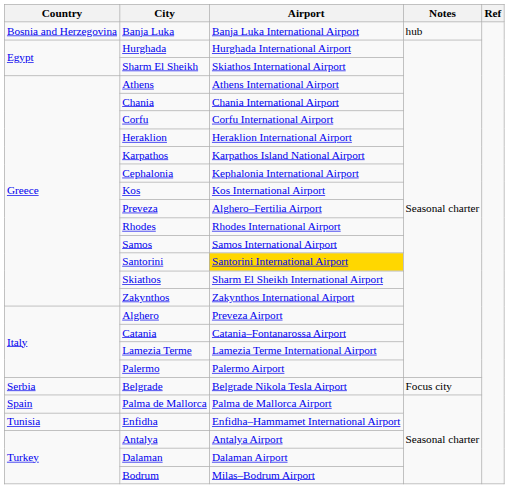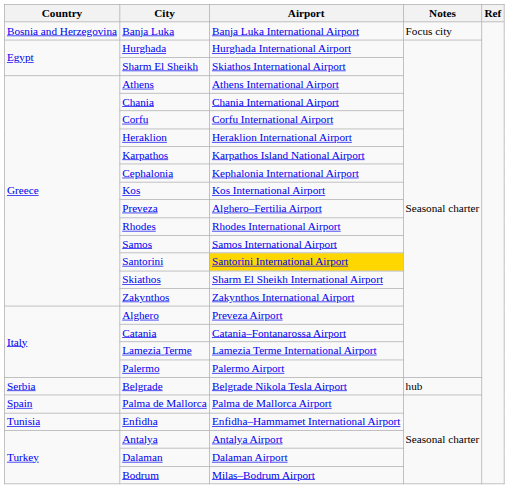Banja Luka | Notes: hub -> Focus city
Belgrade | Notes: Focus city -> hub
